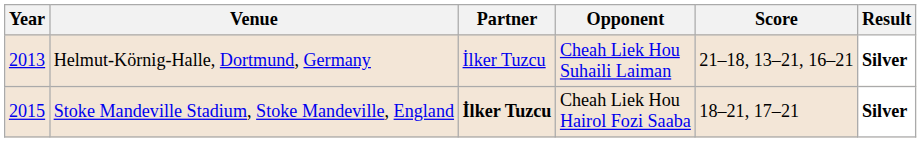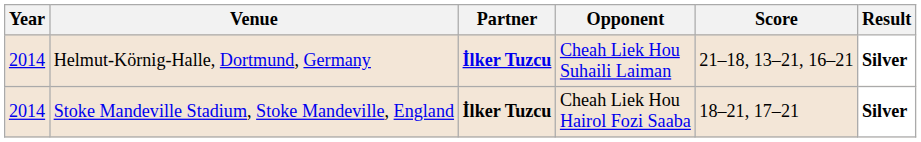Helmut-Körnig-Halle, Dortmund, Germany | Year: 2013 -> 2014
Helmut-Körnig-Halle, Dortmund, Germany | Partner: normal -> bold
Stoke Mandeville Stadium, Stoke Mandeville, England | Year: 2015 -> 2014
